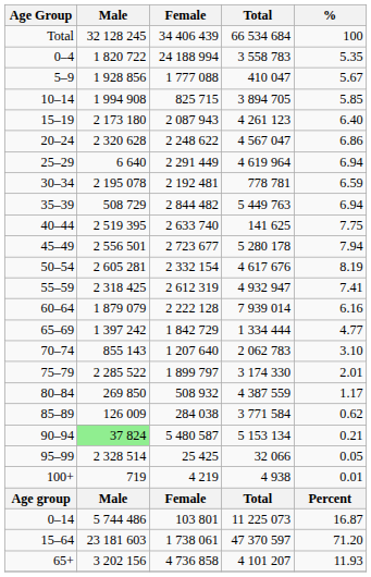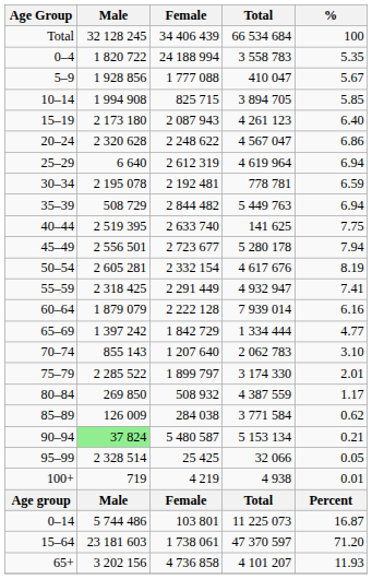25–29 | Female: 2 291 449 -> 2 612 319
55–59 | Female: 2 612 319 -> 2 291 449
